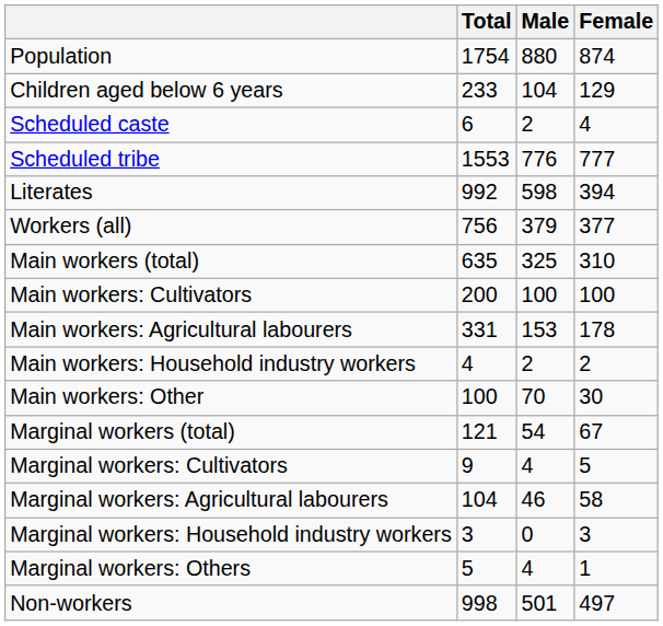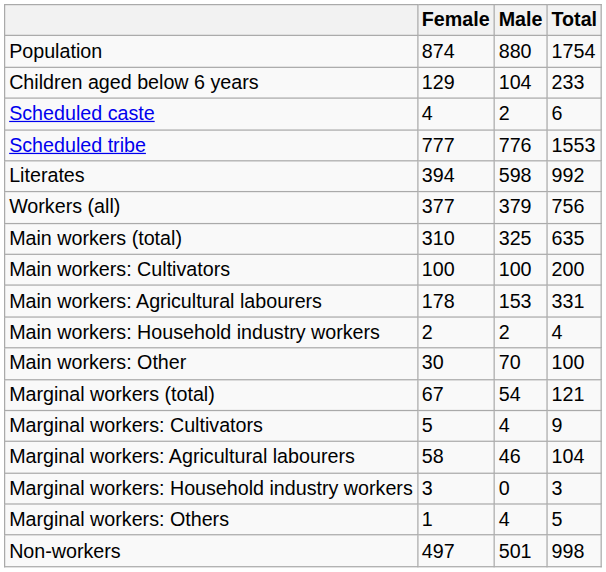columns swapped: Total <-> Female
